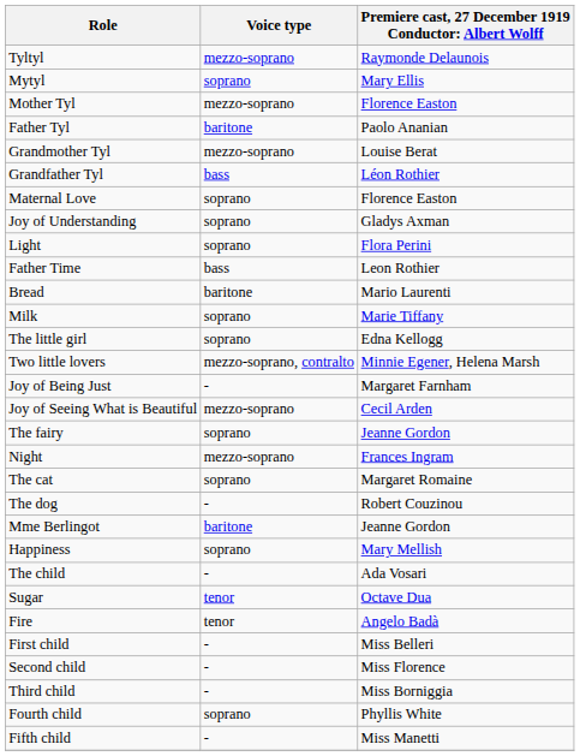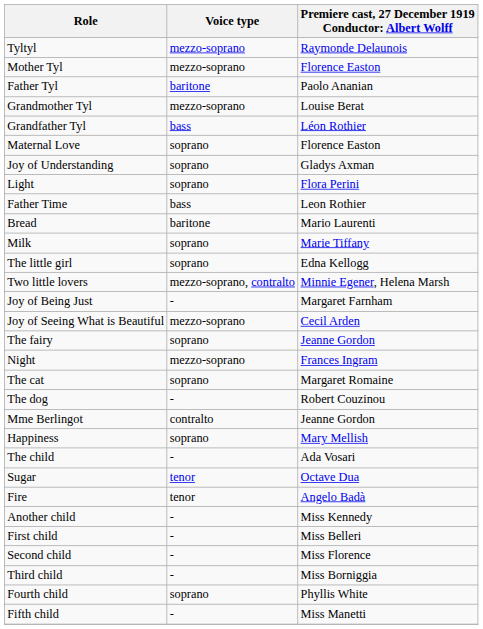- row: Mytyl | soprano | Mary Ellis
Mme Berlingot | Voice type: baritone -> contralto
+ row: Another child | - | Miss Kennedy
